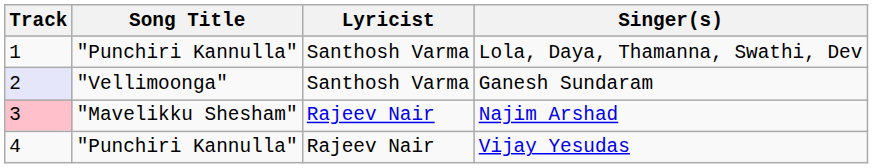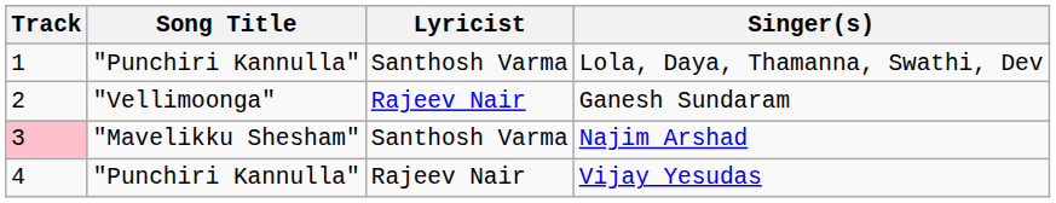Ganesh Sundaram | Track: lavender background -> no background
Ganesh Sundaram | Lyricist: Santhosh Varma -> Rajeev Nair
Najim Arshad | Lyricist: Rajeev Nair -> Santhosh Varma
